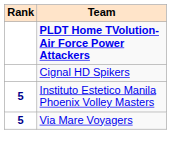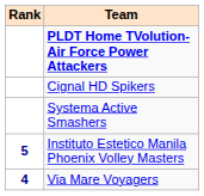+ row: Systema Active Smashers
Via Mare Voyagers | Rank: 5 -> 4
